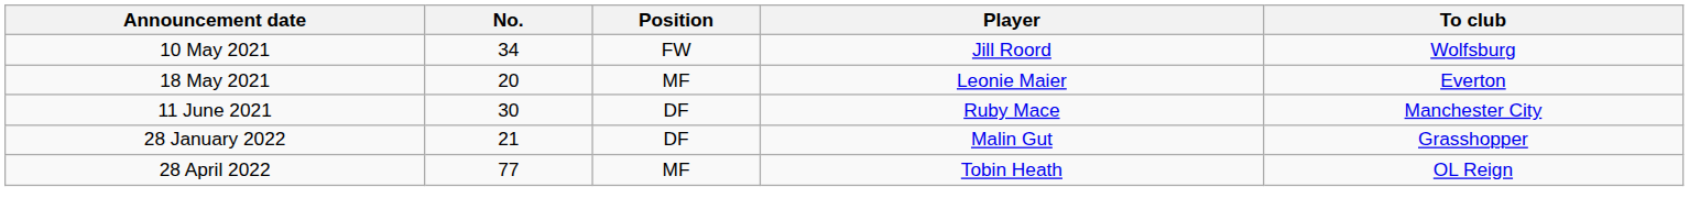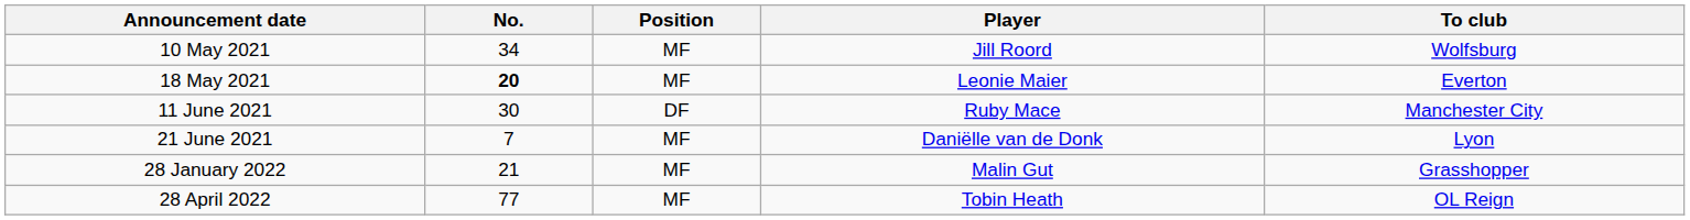10 May 2021 | Position: FW -> MF
18 May 2021 | No.: normal -> bold
+ row: 21 June 2021 | 7 | MF | Daniëlle van de Donk | Lyon
28 January 2022 | Position: DF -> MF
